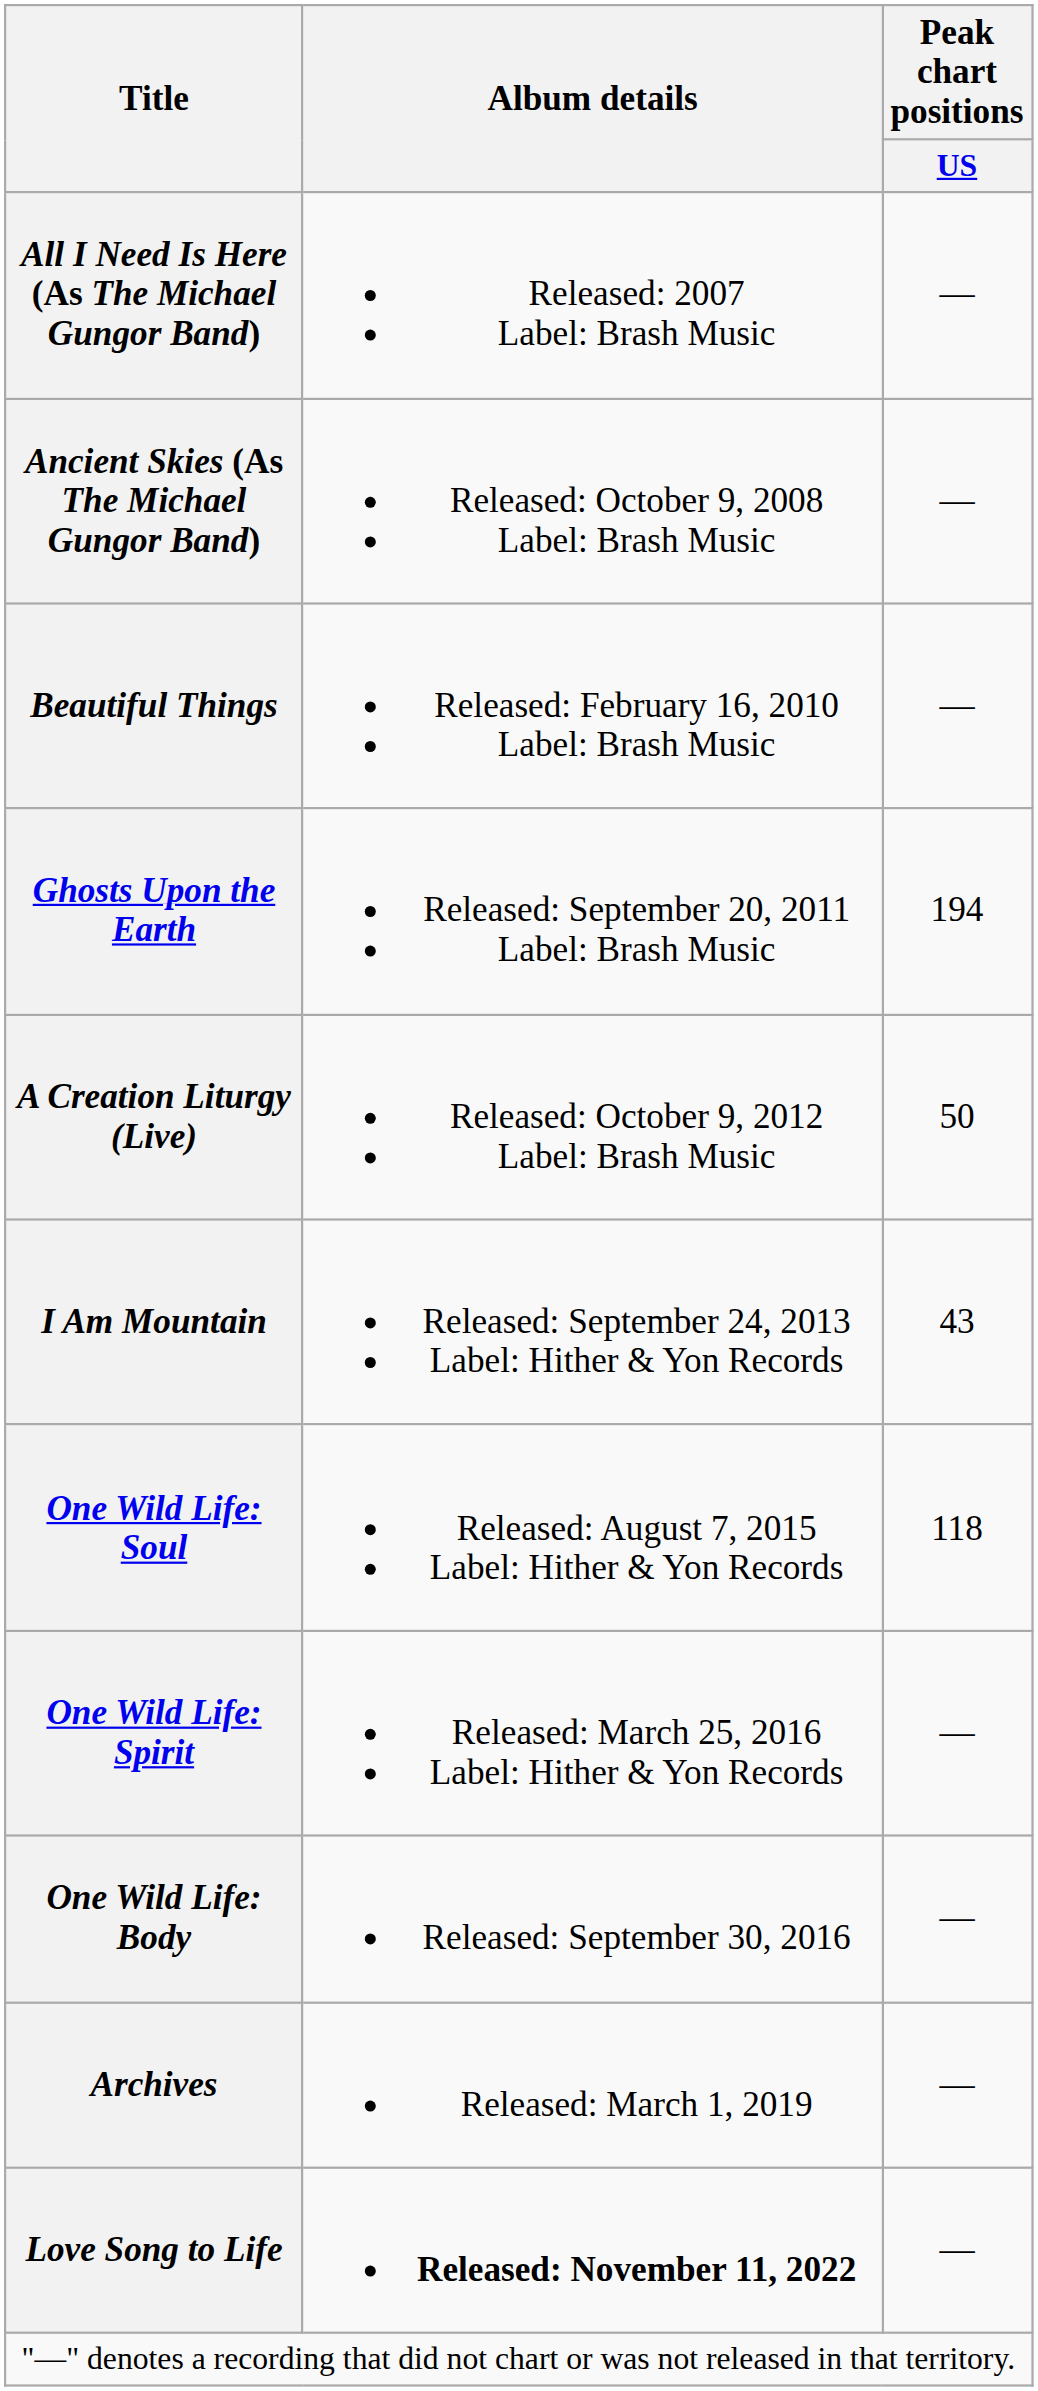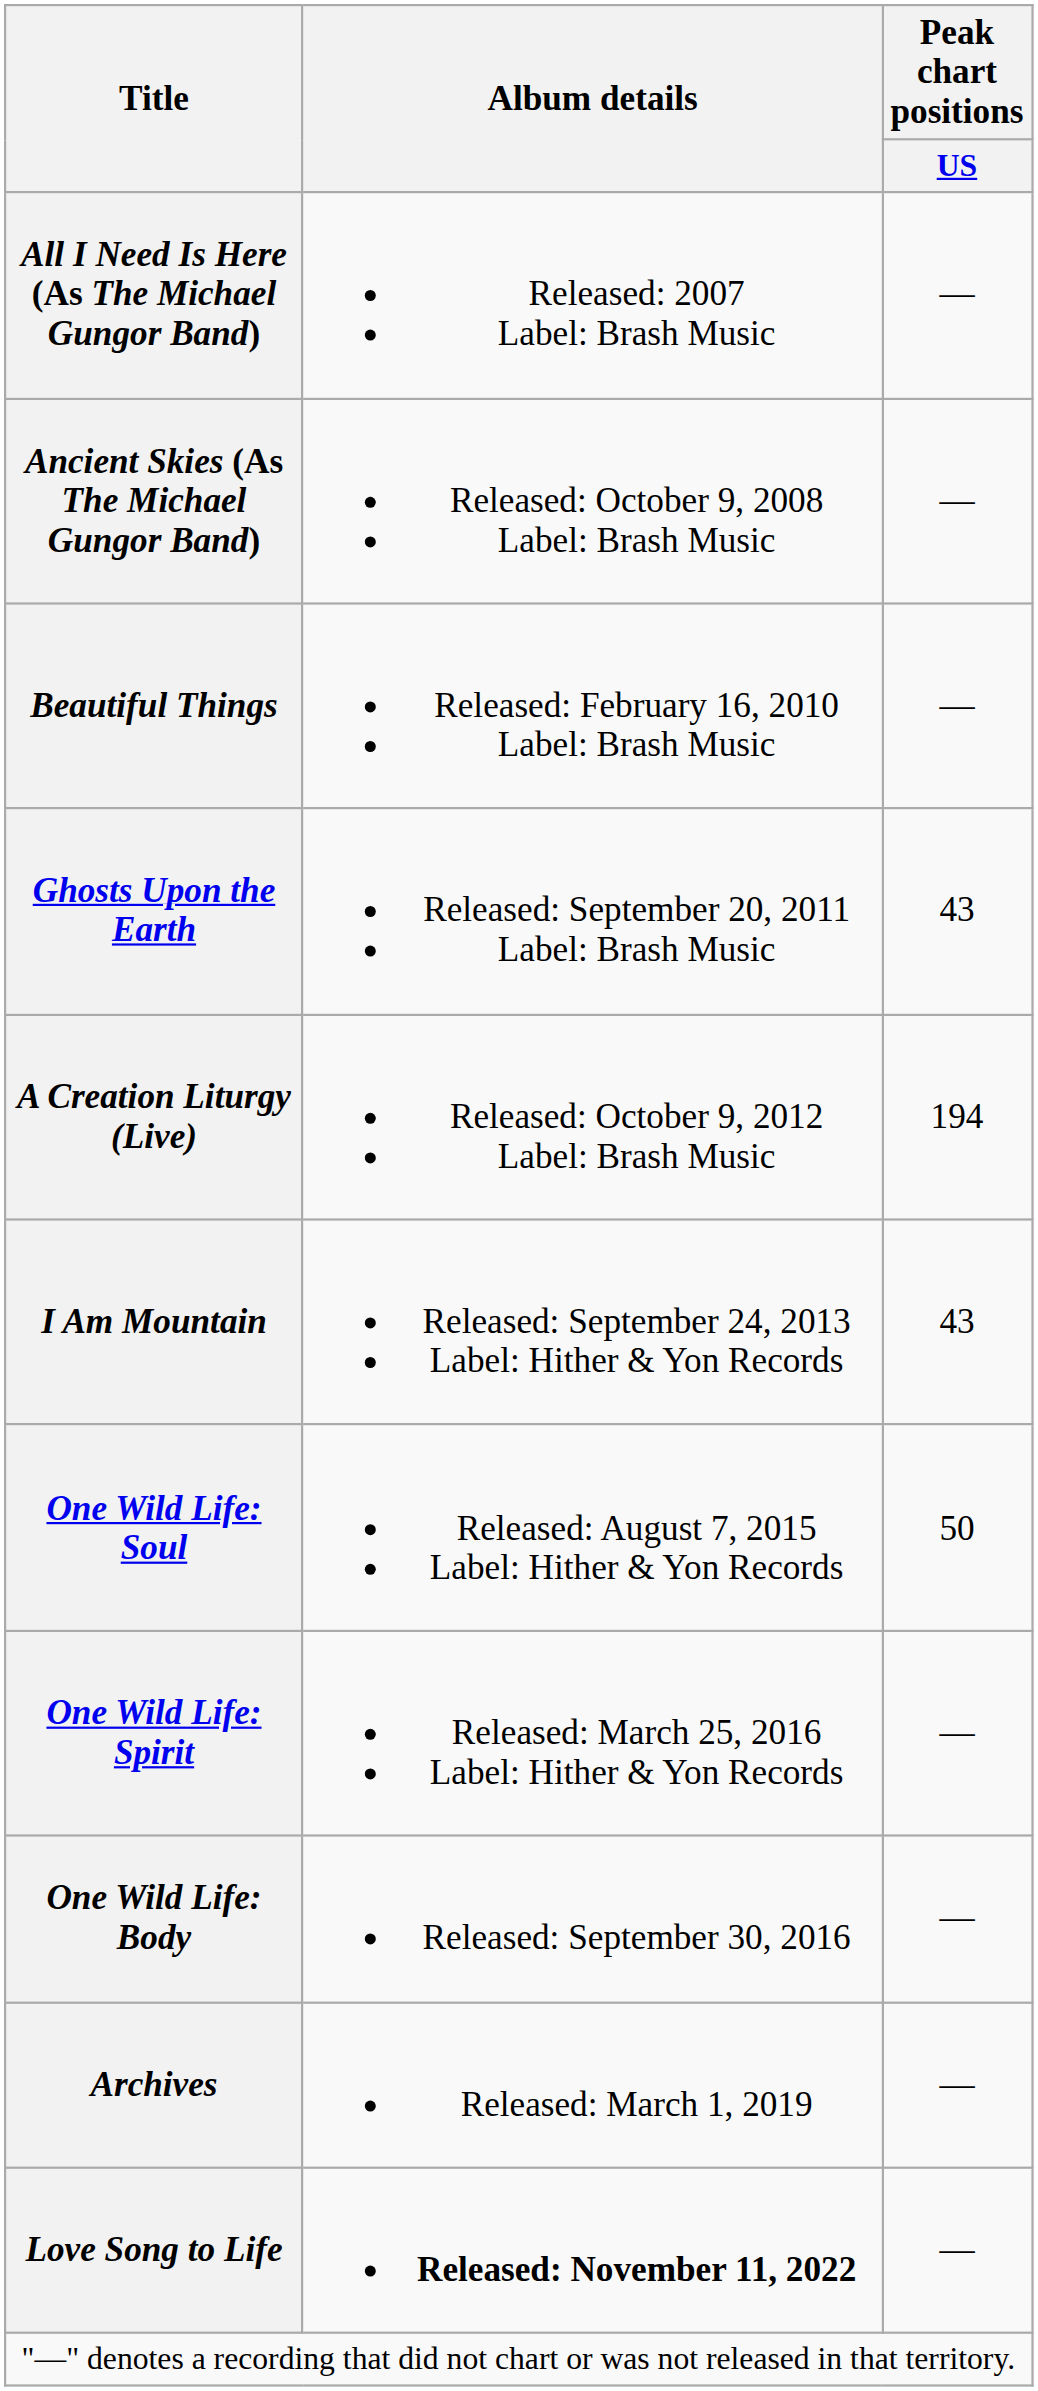Ghosts Upon the Earth | Peak chart positions / US: 194 -> 43
A Creation Liturgy (Live) | Peak chart positions / US: 50 -> 194
One Wild Life: Soul | Peak chart positions / US: 118 -> 50
